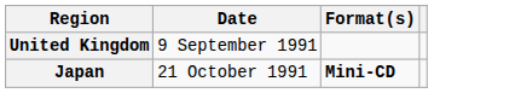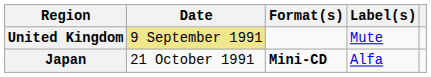+ column: Label(s) | Mute | Alfa
United Kingdom | Date: no background -> khaki background
